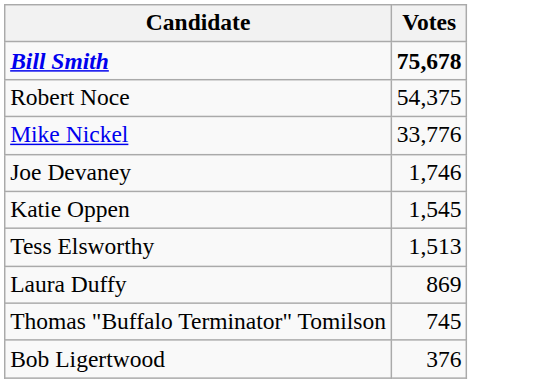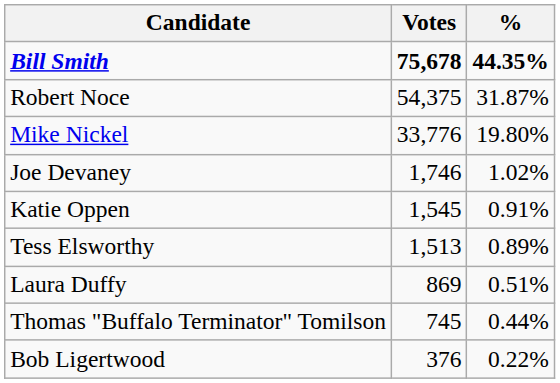+ column: % | 44.35% | 31.87% | 19.80% | 1.02% | 0.91% | 0.89% | 0.51% | 0.44% | 0.22%
